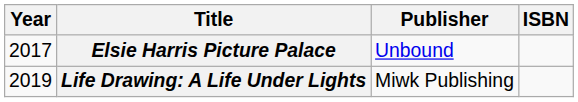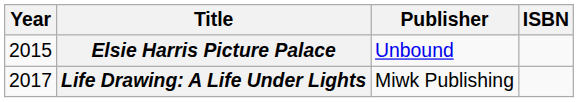Elsie Harris Picture Palace | Year: 2017 -> 2015
Life Drawing: A Life Under Lights | Year: 2019 -> 2017
